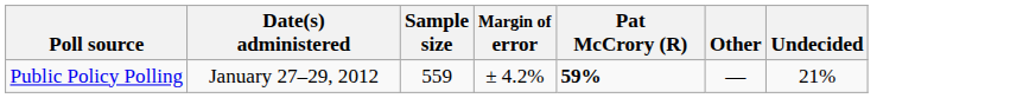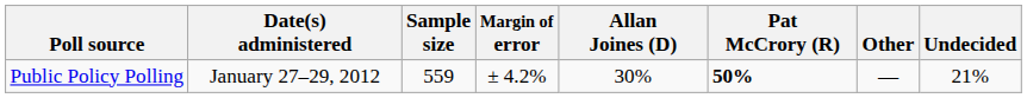+ column: Allan Joines (D) | 30%
Public Policy Polling | Pat McCrory (R): 59% -> 50%
